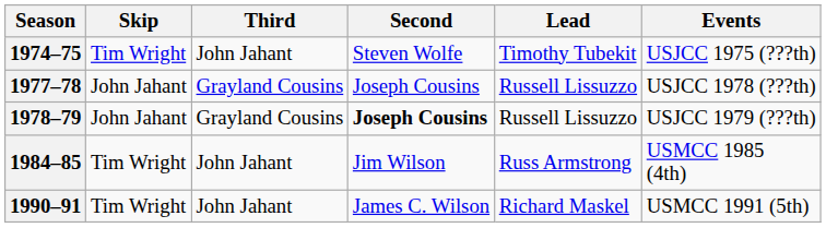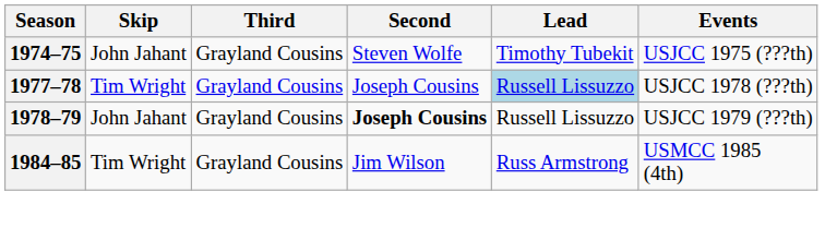1974–75 | Skip: Tim Wright -> John Jahant
1974–75 | Third: John Jahant -> Grayland Cousins
1977–78 | Skip: John Jahant -> Tim Wright
1977–78 | Lead: no background -> lightblue background
1984–85 | Third: John Jahant -> Grayland Cousins
- row: 1990–91 | Tim Wright | John Jahant | James C. Wilson | Richard Maskel | USMCC 1991 (5th)
